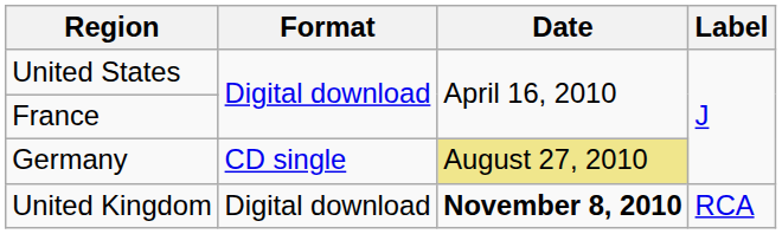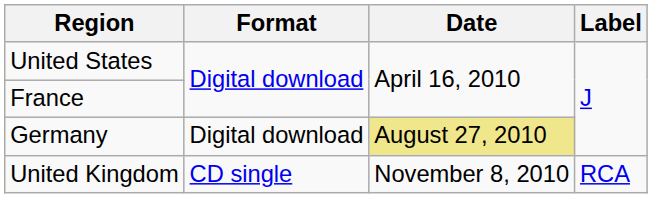Germany | Format: CD single -> Digital download
United Kingdom | Format: Digital download -> CD single
United Kingdom | Date: bold -> normal
